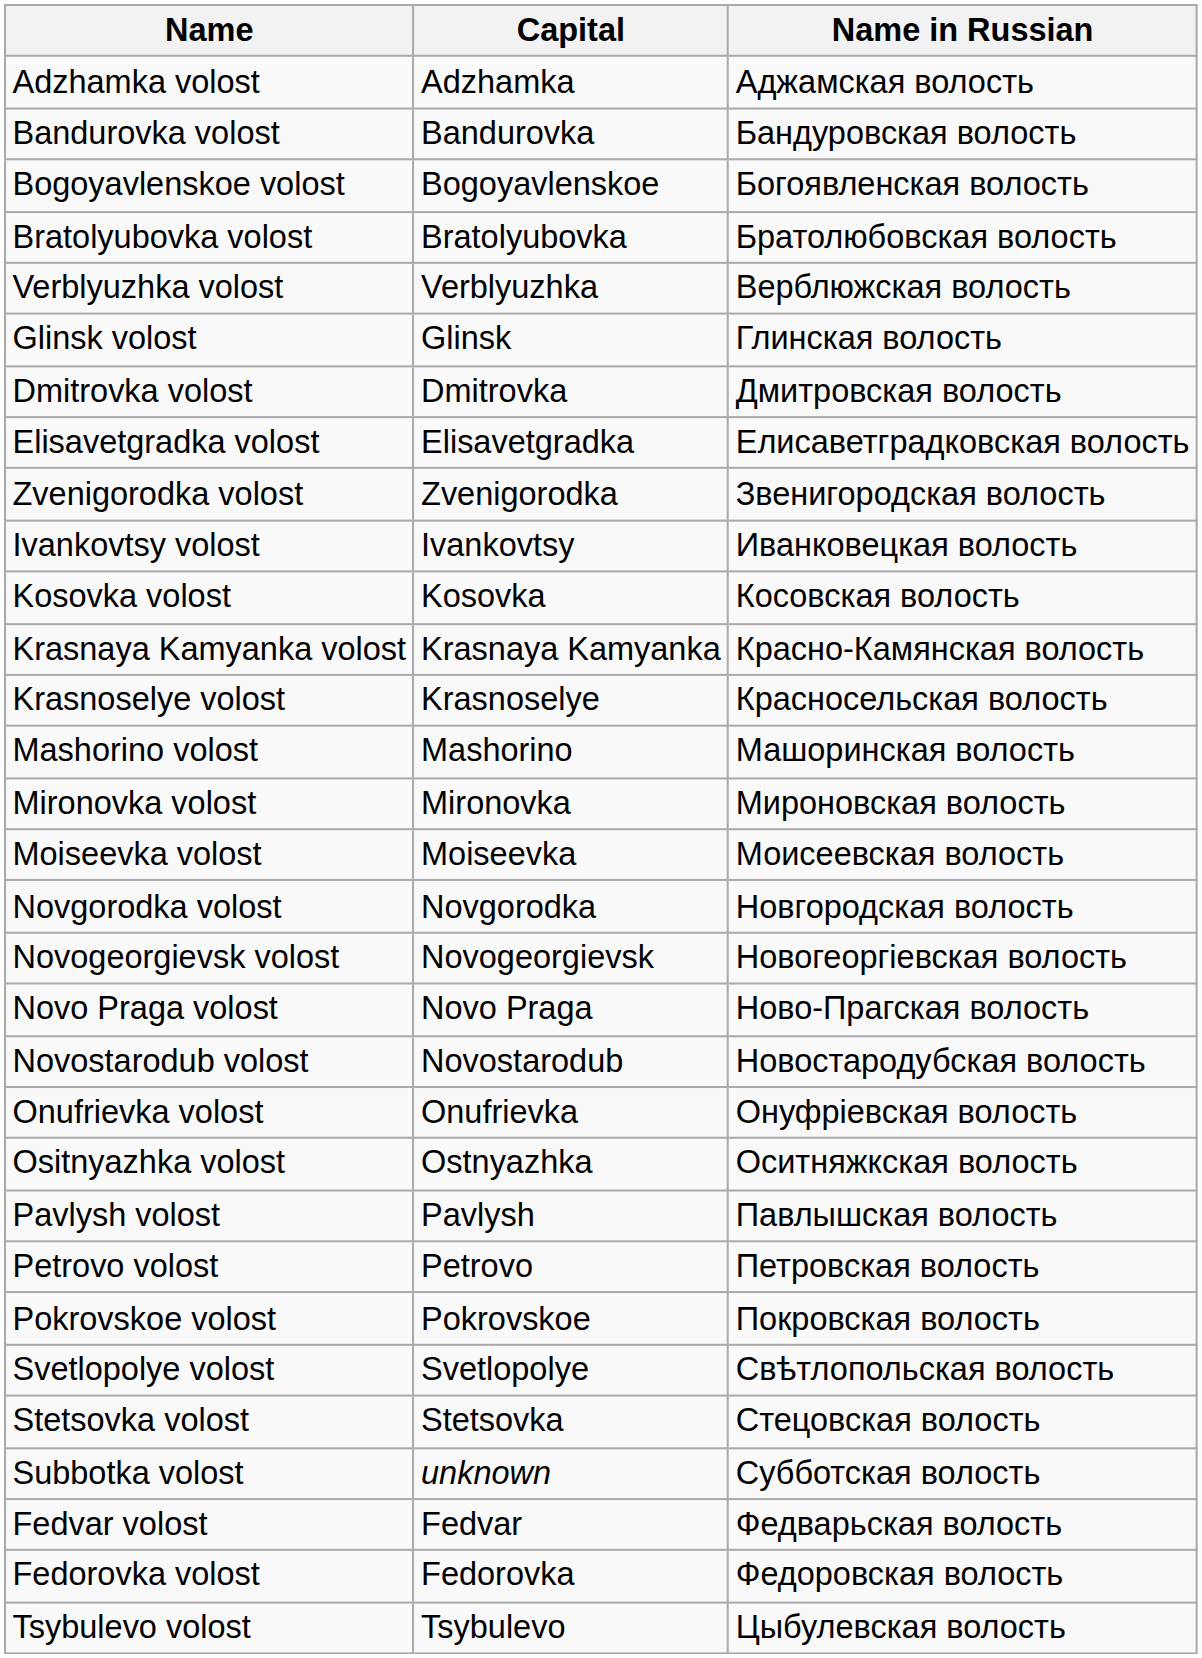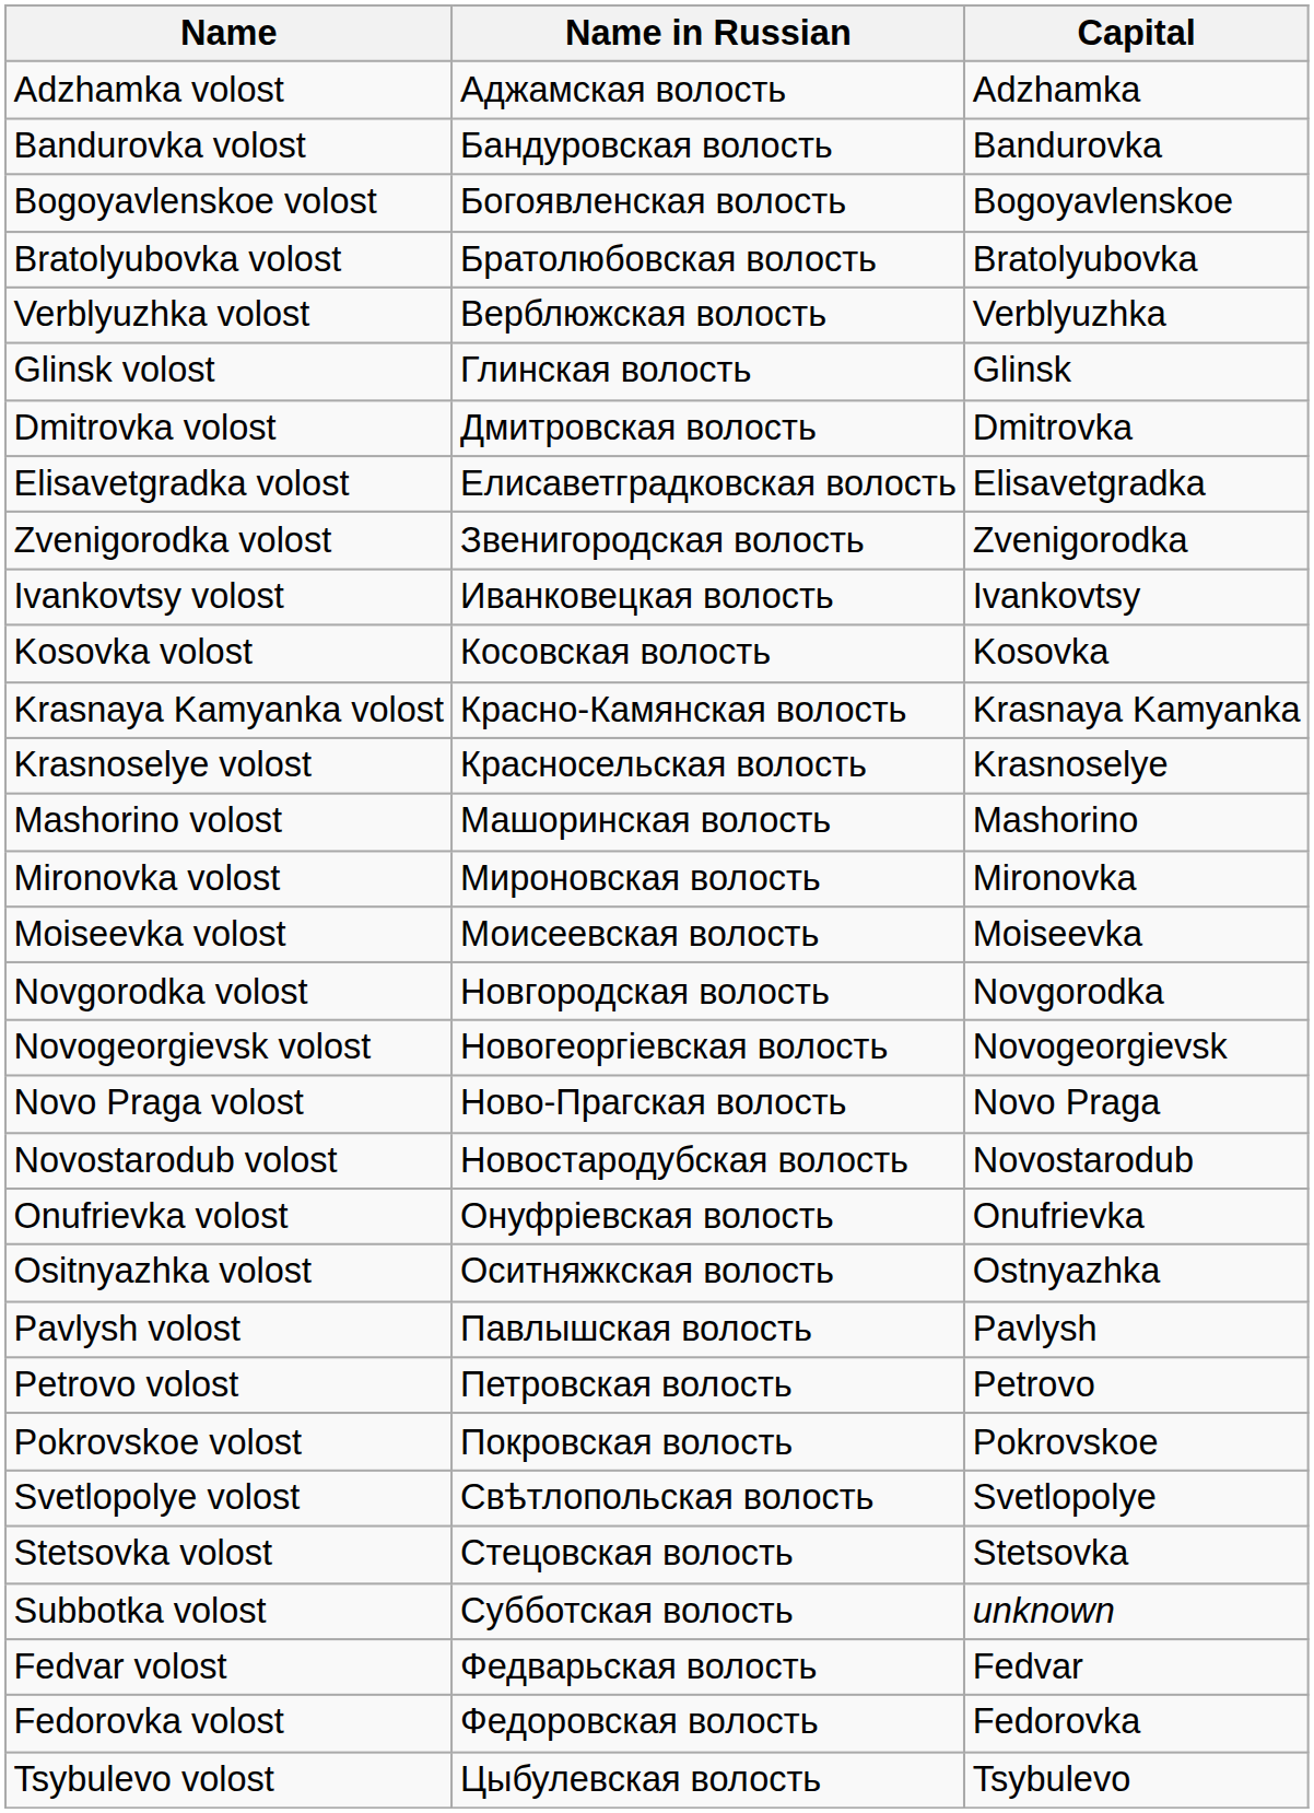columns swapped: Name in Russian <-> Capital
